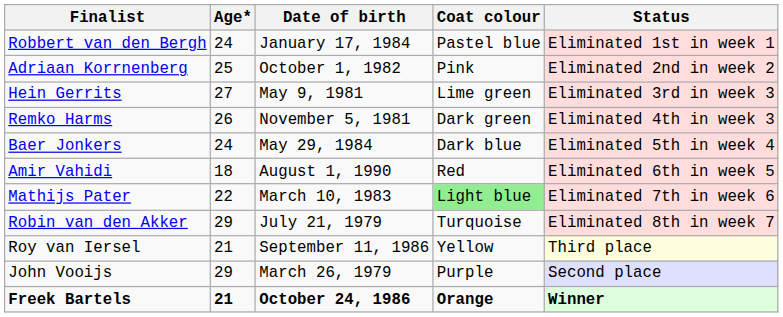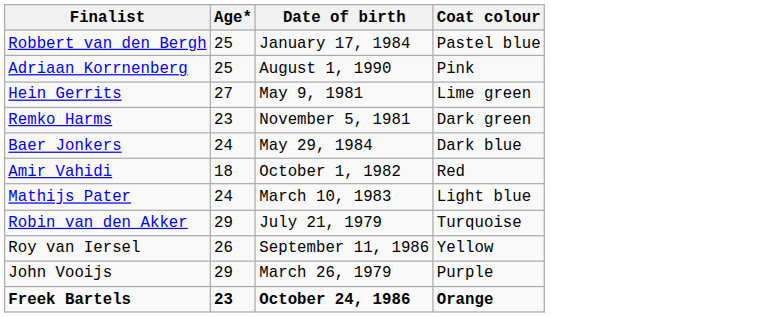- column: Status | Eliminated 1st in week 1 | Eliminated 2nd in week 2 | Eliminated 3rd in week 3 | Eliminated 4th in week 3 | Eliminated 5th in week 4 | Eliminated 6th in week 5 | Eliminated 7th in week 6 | Eliminated 8th in week 7 | Third place | Second place | Winner
Robbert van den Bergh | Age*: 24 -> 25
Adriaan Korrnenberg | Date of birth: October 1, 1982 -> August 1, 1990
Remko Harms | Age*: 26 -> 23
Amir Vahidi | Date of birth: August 1, 1990 -> October 1, 1982
Mathijs Pater | Age*: 22 -> 24
Mathijs Pater | Coat colour: lightgreen background -> no background
Roy van Iersel | Age*: 21 -> 26
Freek Bartels | Age*: 21 -> 23
